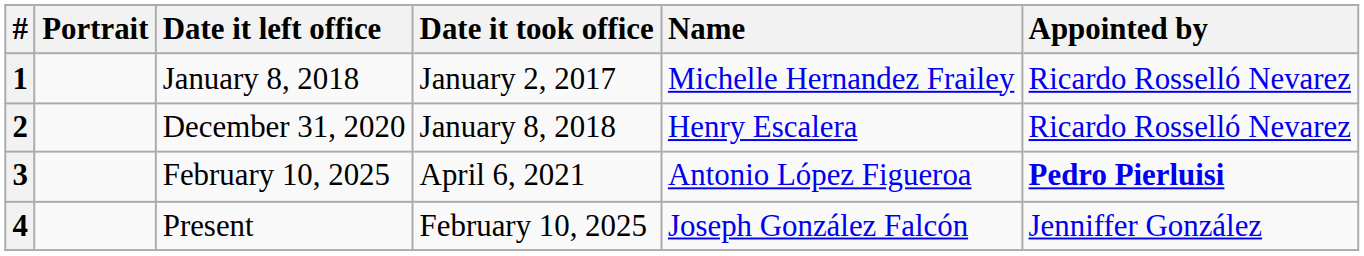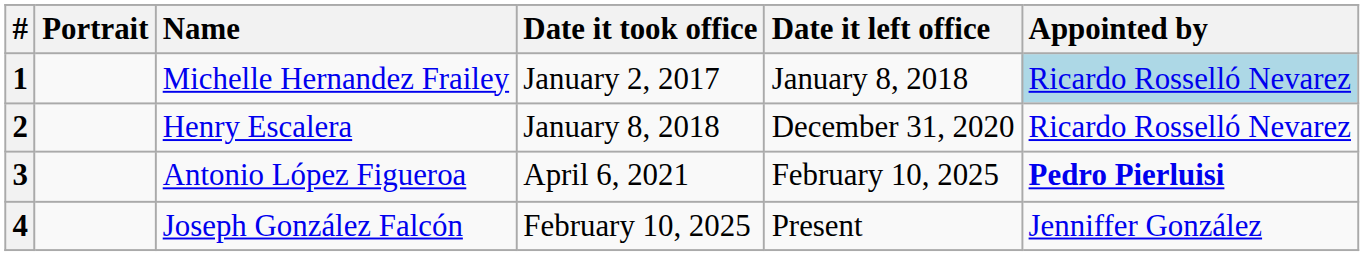columns swapped: Name <-> Date it left office
1 | Appointed by: no background -> lightblue background
